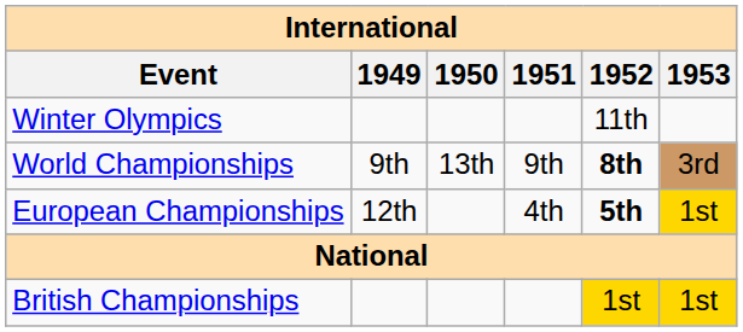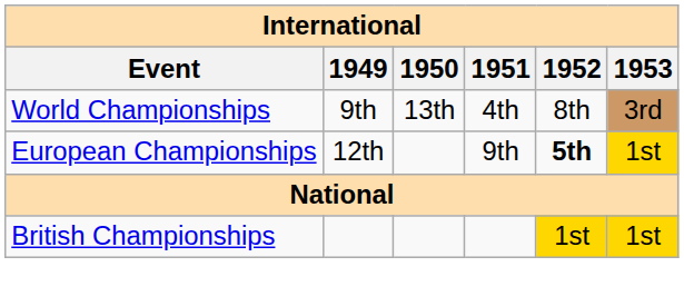- row: Winter Olympics | 11th
World Championships | 1951: 9th -> 4th
World Championships | 1952: bold -> normal
European Championships | 1951: 4th -> 9th
